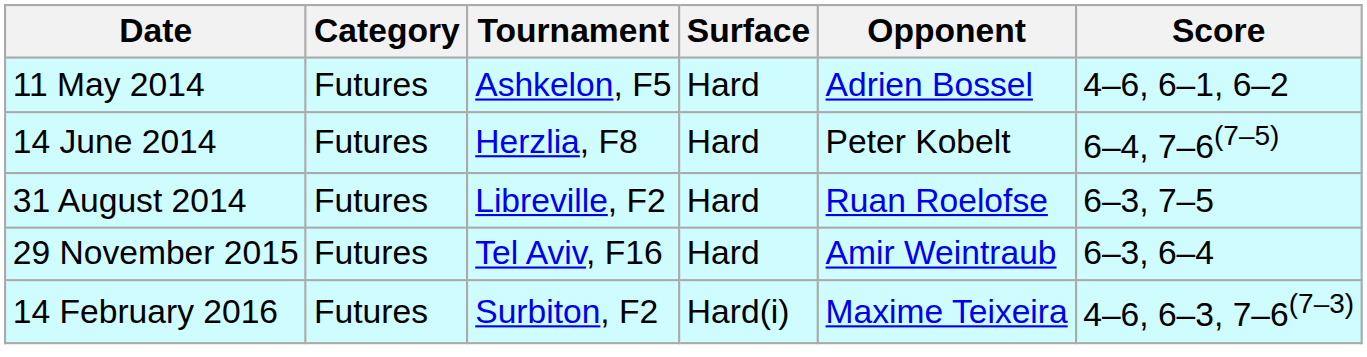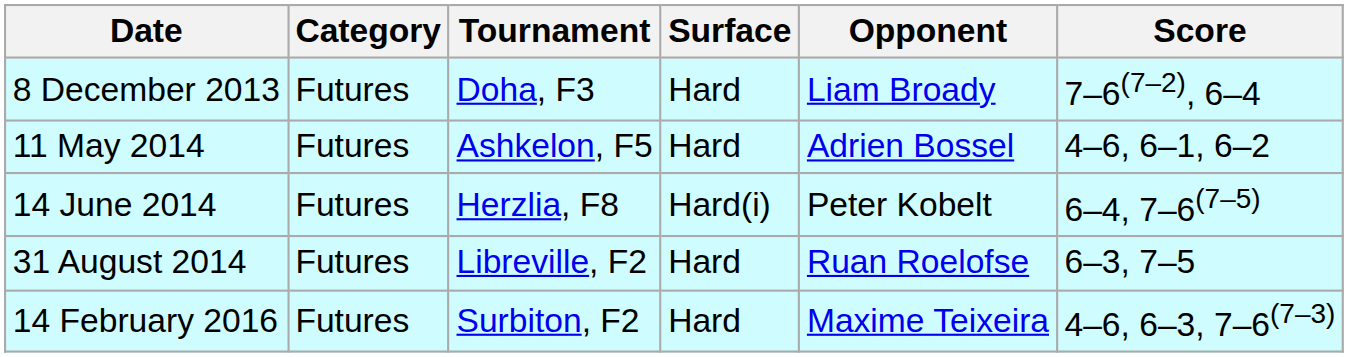+ row: 8 December 2013 | Futures | Doha, F3 | Hard | Liam Broady | 7–6(7–2), 6–4
14 June 2014 | Surface: Hard -> Hard(i)
- row: 29 November 2015 | Futures | Tel Aviv, F16 | Hard | Amir Weintraub | 6–3, 6–4
14 February 2016 | Surface: Hard(i) -> Hard
